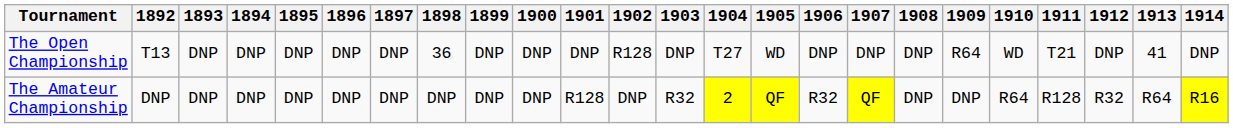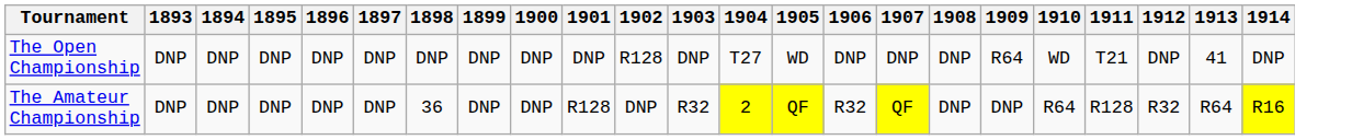- column: 1892 | T13 | DNP
The Open Championship | 1898: 36 -> DNP
The Amateur Championship | 1898: DNP -> 36
